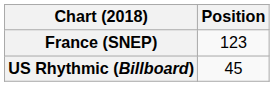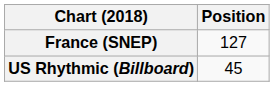France (SNEP) | Position: 123 -> 127
